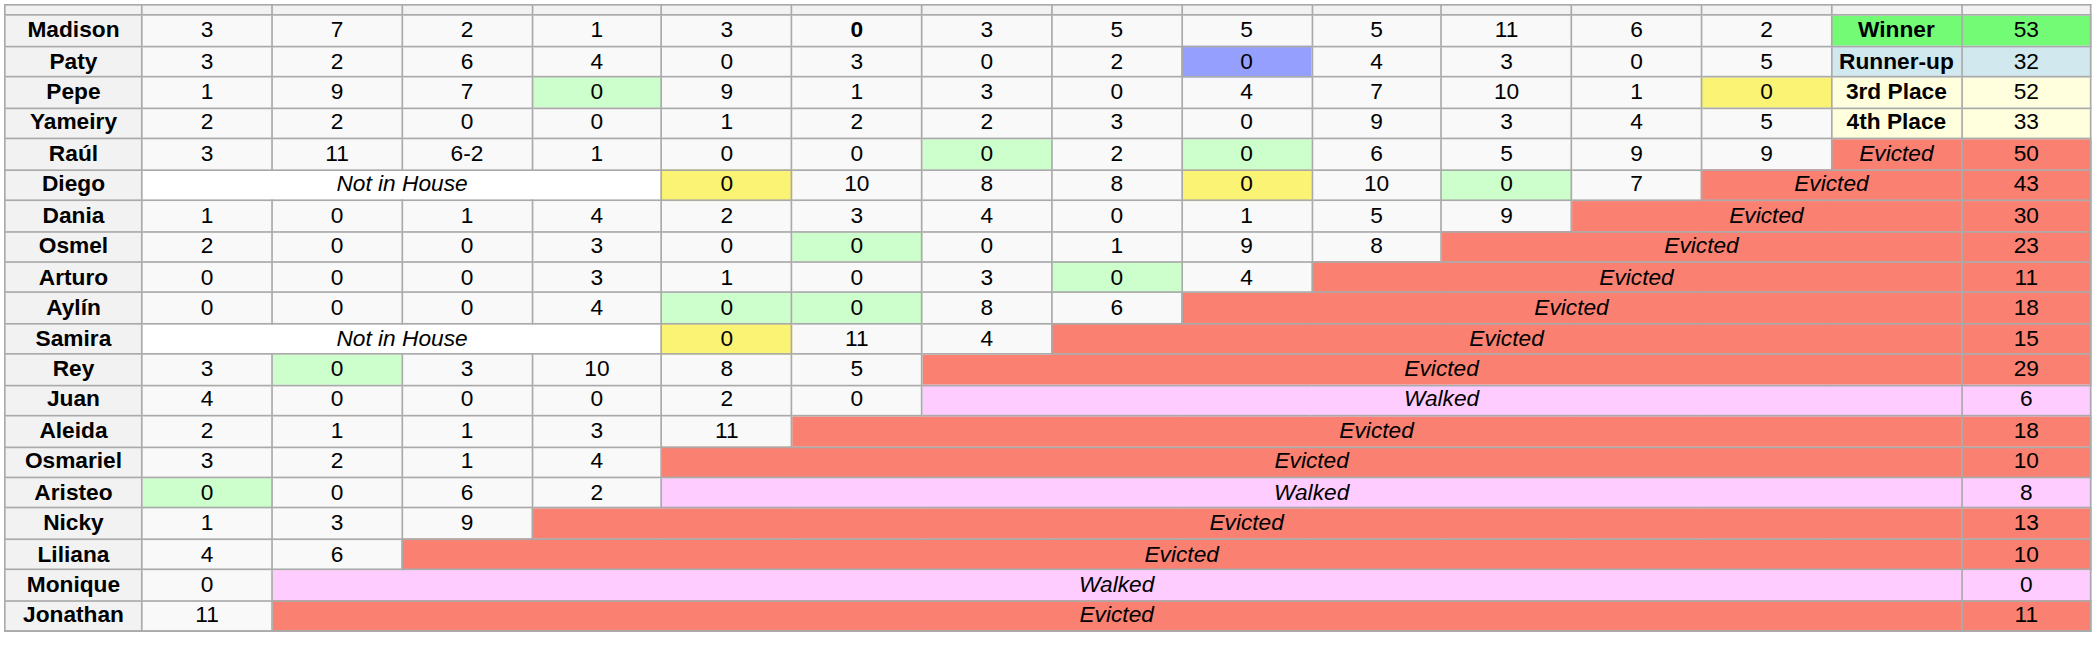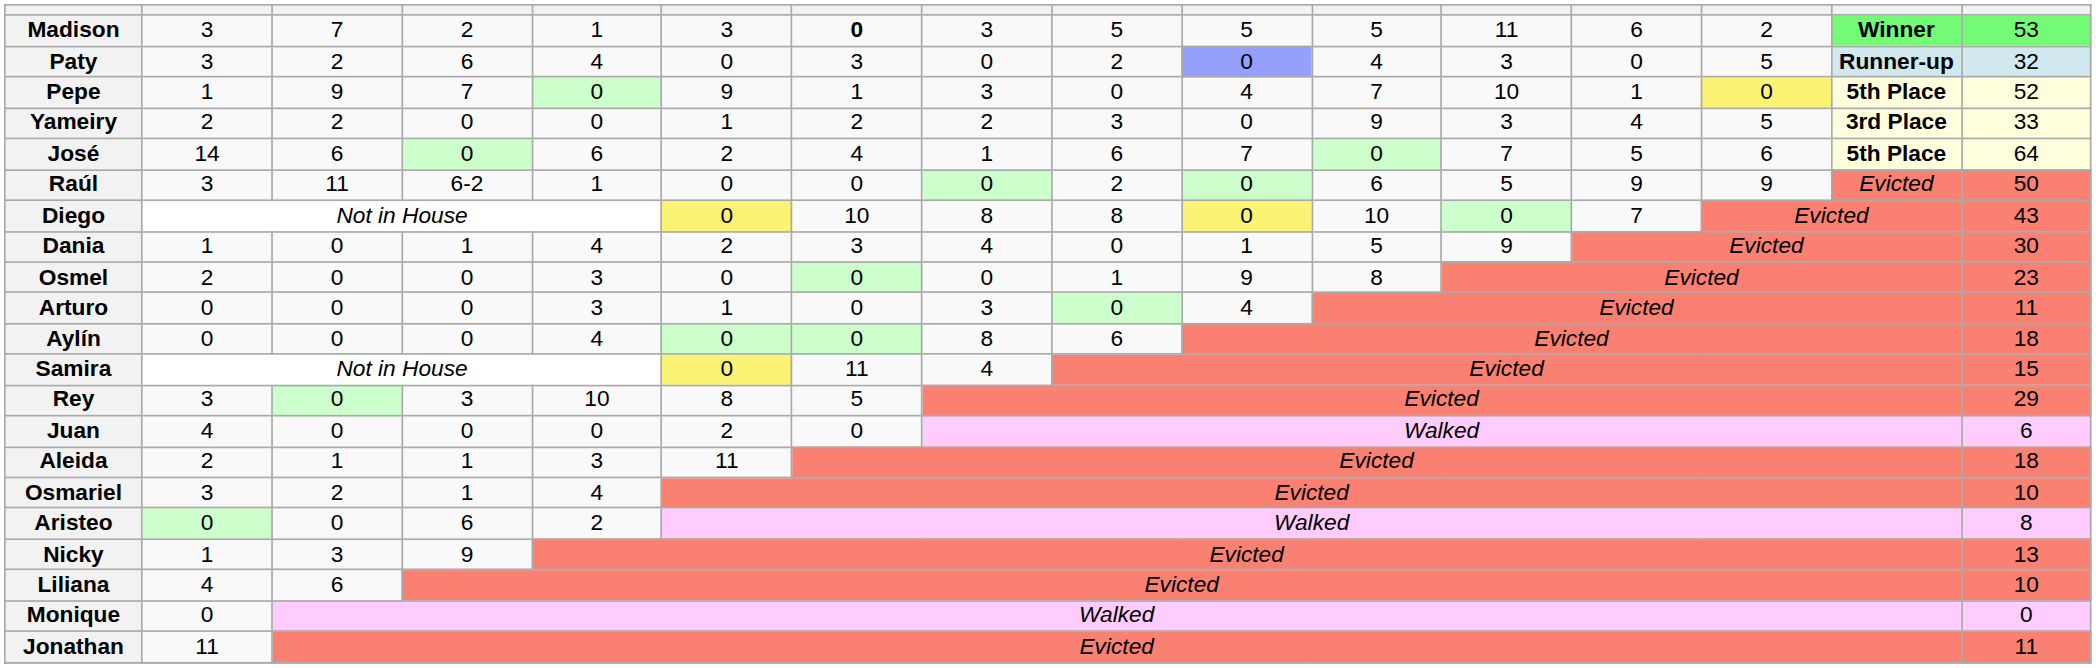Pepe | column 15: 3rd Place -> 5th Place
Yameiry | column 15: 4th Place -> 3rd Place
+ row: José | 14 | 6 | 0 | 6 | 2 | 4 | 1 | 6 | 7 | 0 | 7 | 5 | 6 | 5th Place | 64
